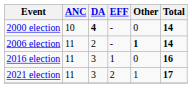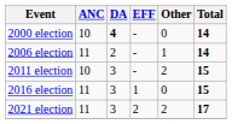2006 election | Other: bold -> normal
+ row: 2011 election | 10 | 3 | - | 2 | 15
2016 election | Total: 16 -> 15
2021 election | Other: 1 -> 2
